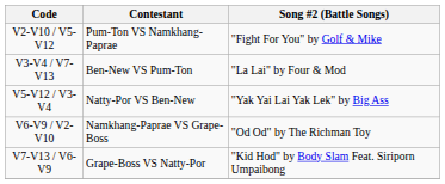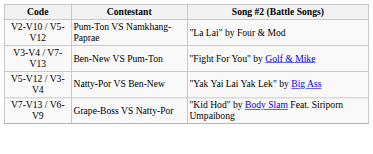V2-V10 / V5-V12 | Song #2 (Battle Songs): "Fight For You" by Golf & Mike -> "La Lai" by Four & Mod
V3-V4 / V7-V13 | Song #2 (Battle Songs): "La Lai" by Four & Mod -> "Fight For You" by Golf & Mike
- row: V6-V9 / V2-V10 | Namkhang-Paprae VS Grape-Boss | "Od Od" by The Richman Toy
